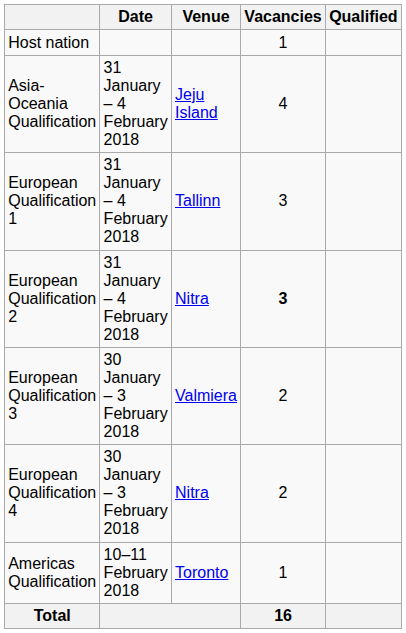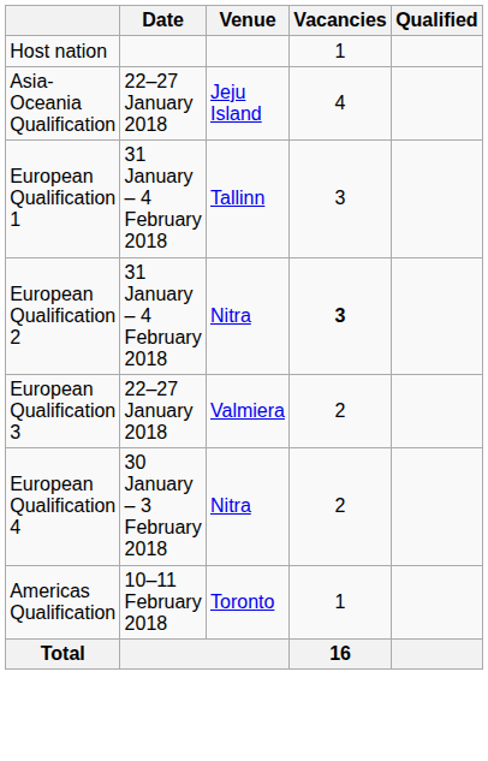Asia-Oceania Qualification | Date: 31 January – 4 February 2018 -> 22–27 January 2018
European Qualification 3 | Date: 30 January – 3 February 2018 -> 22–27 January 2018
